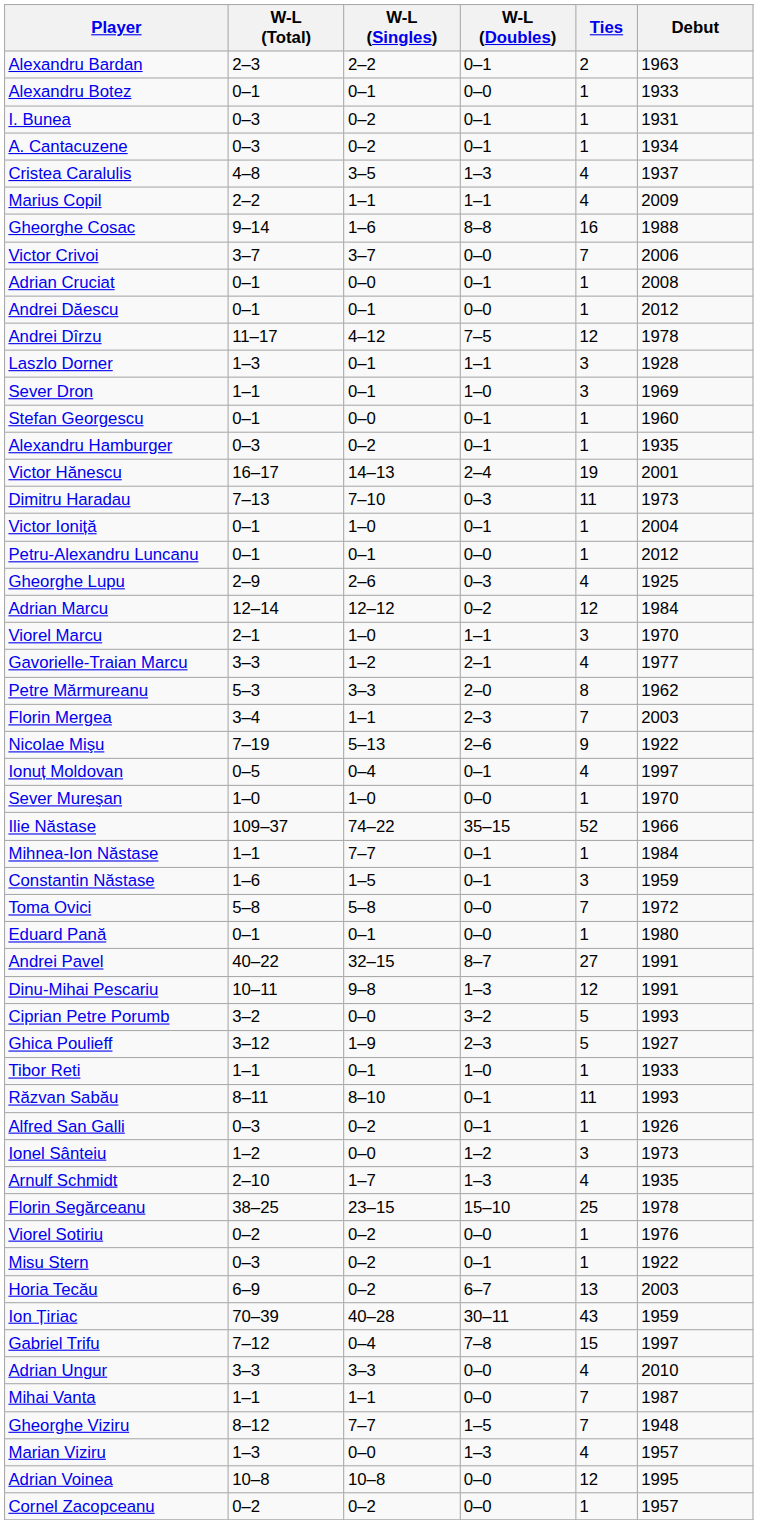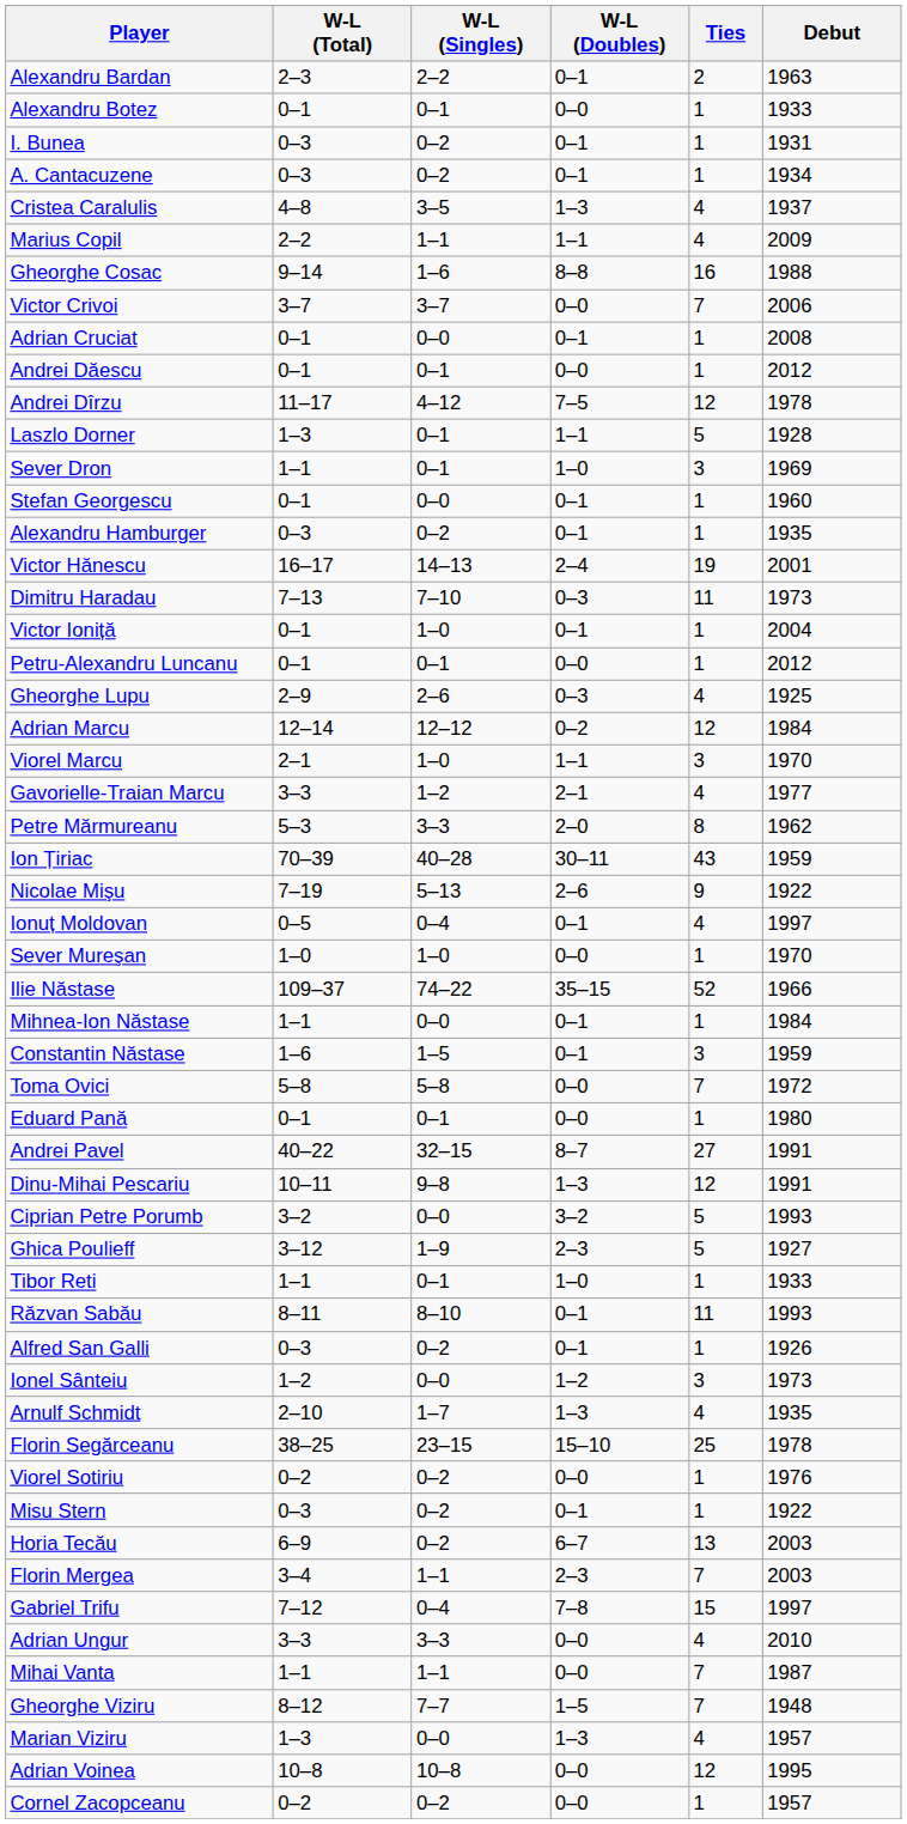Laszlo Dorner | Ties: 3 -> 5
rows swapped: Florin Mergea <-> Ion Țiriac
Mihnea-Ion Năstase | W-L (Singles): 7–7 -> 0–0
